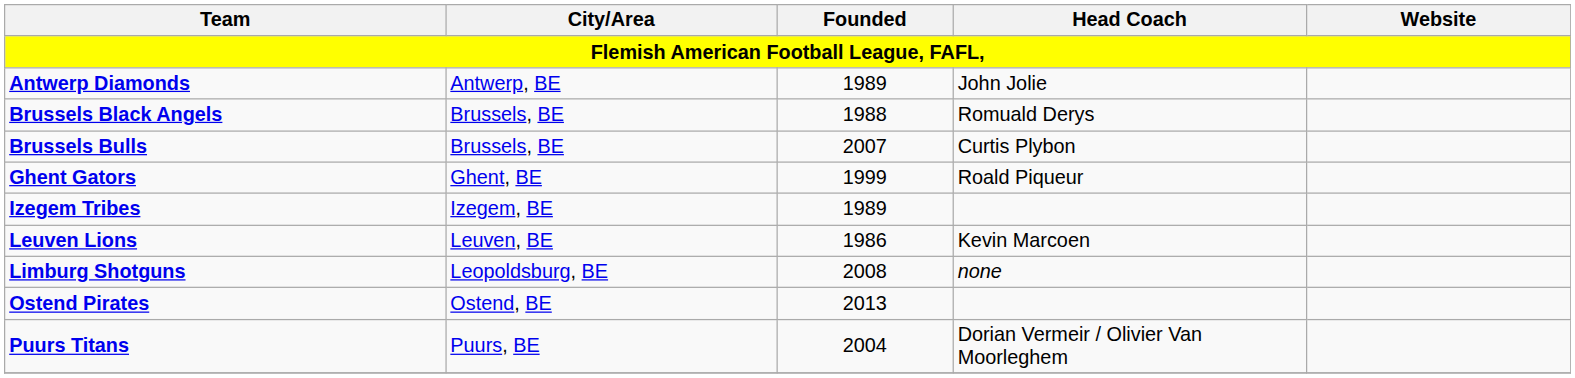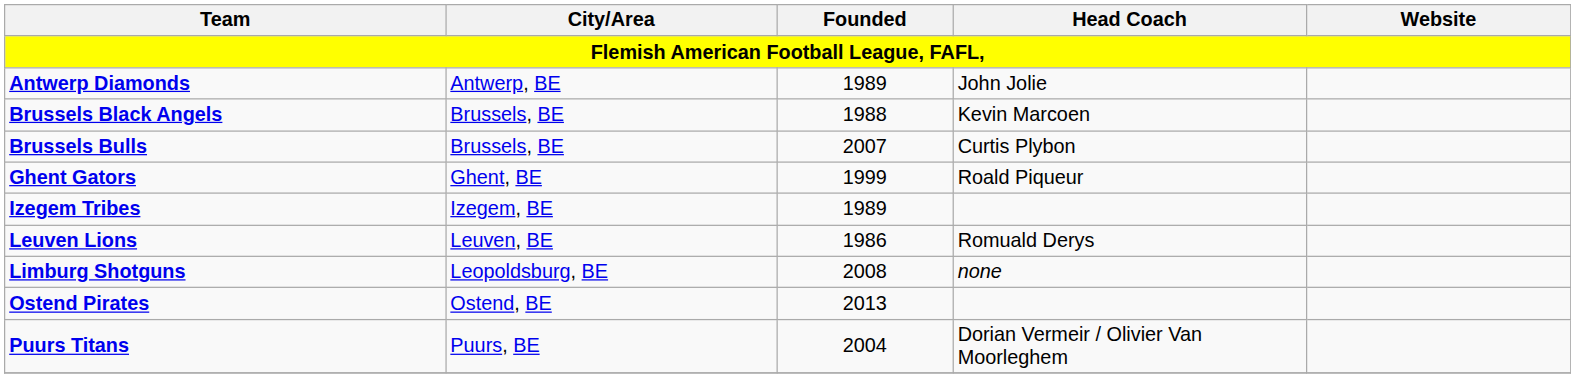Brussels Black Angels | Head Coach: Romuald Derys -> Kevin Marcoen
Leuven Lions | Head Coach: Kevin Marcoen -> Romuald Derys
